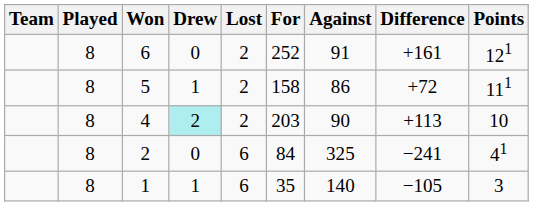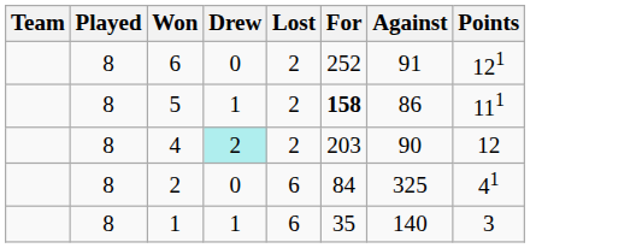- column: Difference | +161 | +72 | +113 | −241 | −105
5 | For: normal -> bold
4 | Points: 10 -> 12
